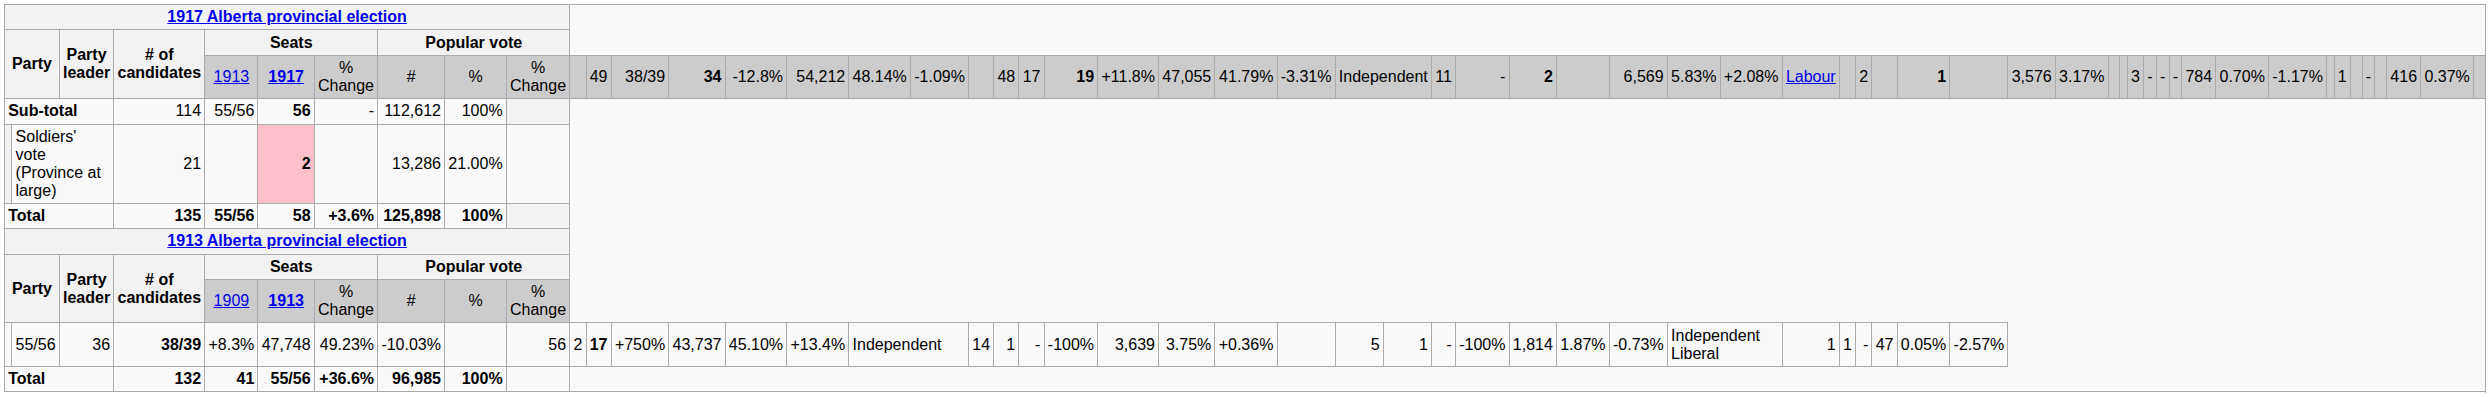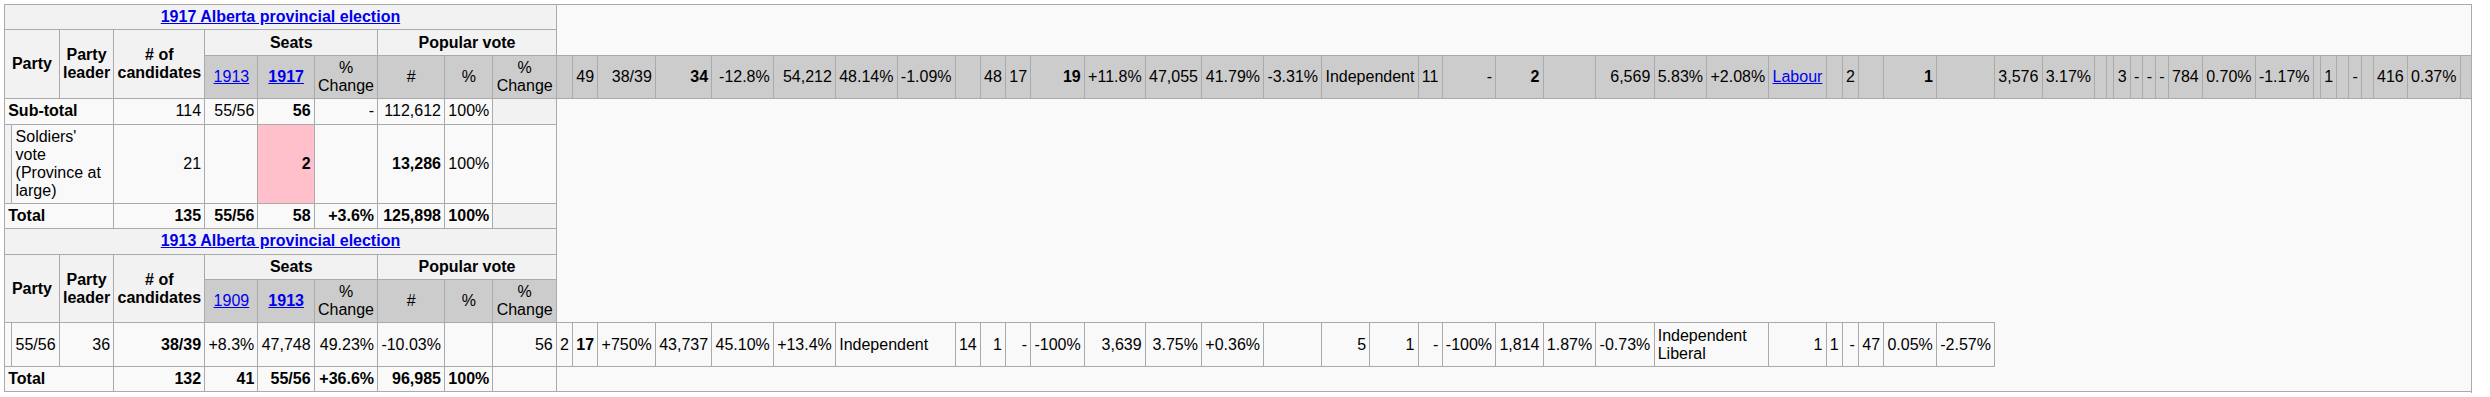21 | column 8: normal -> bold
21 | column 9: 21.00% -> 100%
